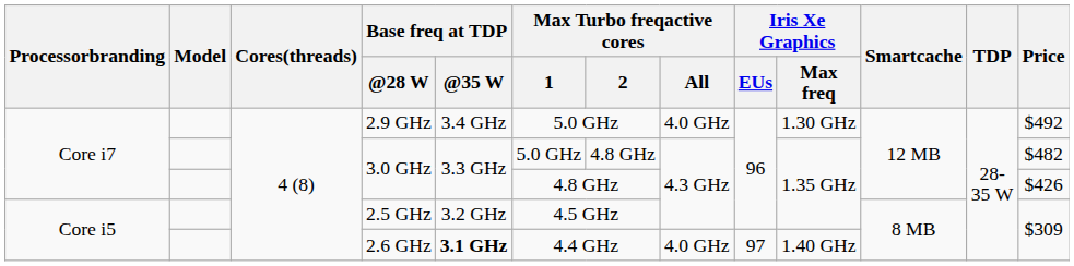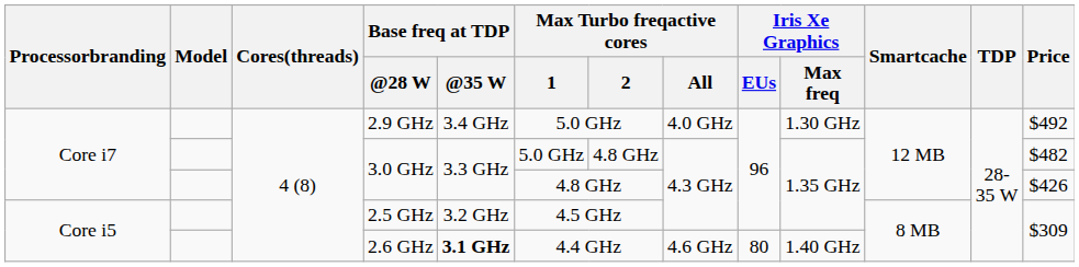2.6 GHz | Max Turbo freqactive cores / All: 4.0 GHz -> 4.6 GHz
2.6 GHz | Iris Xe Graphics / EUs: 97 -> 80
